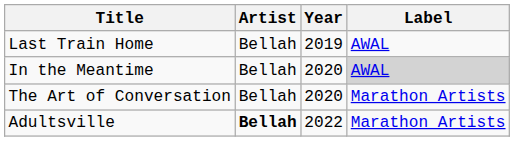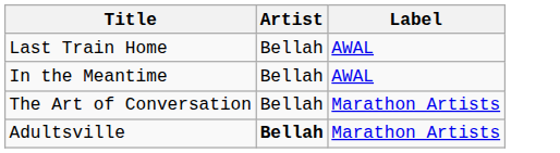- column: Year | 2019 | 2020 | 2020 | 2022
In the Meantime | Label: lightgrey background -> no background
